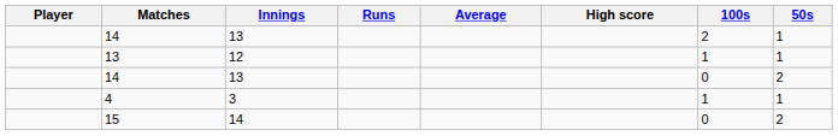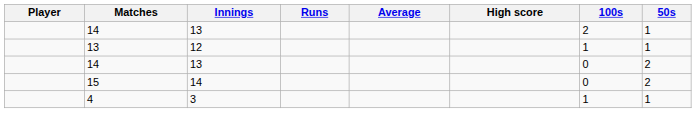rows swapped: 15 <-> 4
